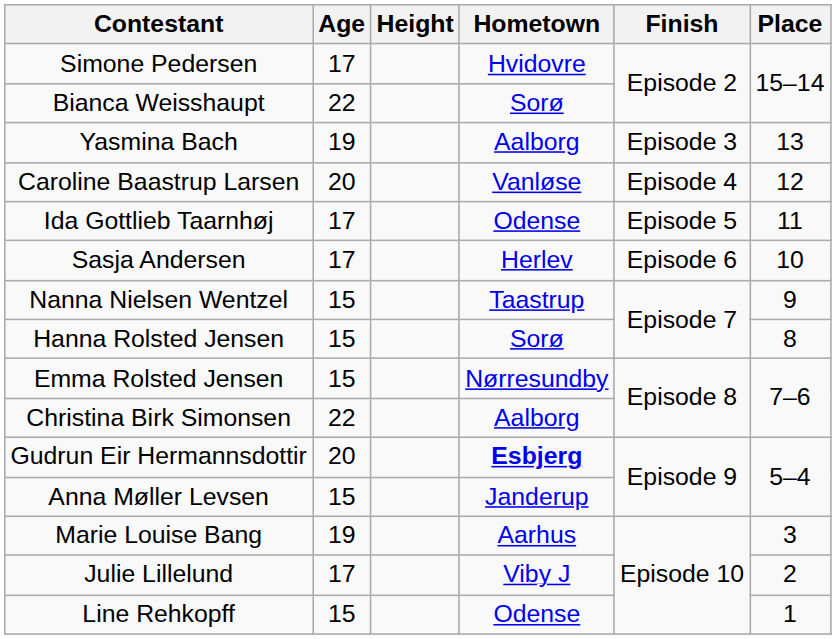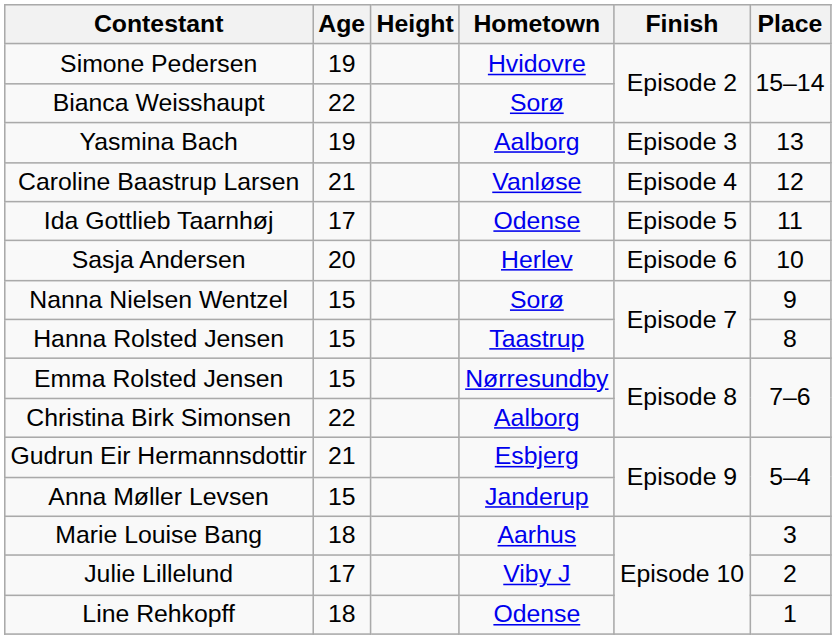Simone Pedersen | Age: 17 -> 19
Caroline Baastrup Larsen | Age: 20 -> 21
Sasja Andersen | Age: 17 -> 20
Nanna Nielsen Wentzel | Hometown: Taastrup -> Sorø
Hanna Rolsted Jensen | Hometown: Sorø -> Taastrup
Gudrun Eir Hermannsdottir | Age: 20 -> 21
Gudrun Eir Hermannsdottir | Hometown: bold -> normal
Marie Louise Bang | Age: 19 -> 18
Line Rehkopff | Age: 15 -> 18
